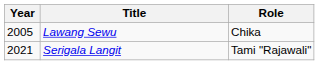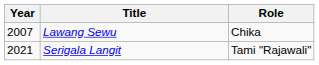Lawang Sewu | Year: 2005 -> 2007
